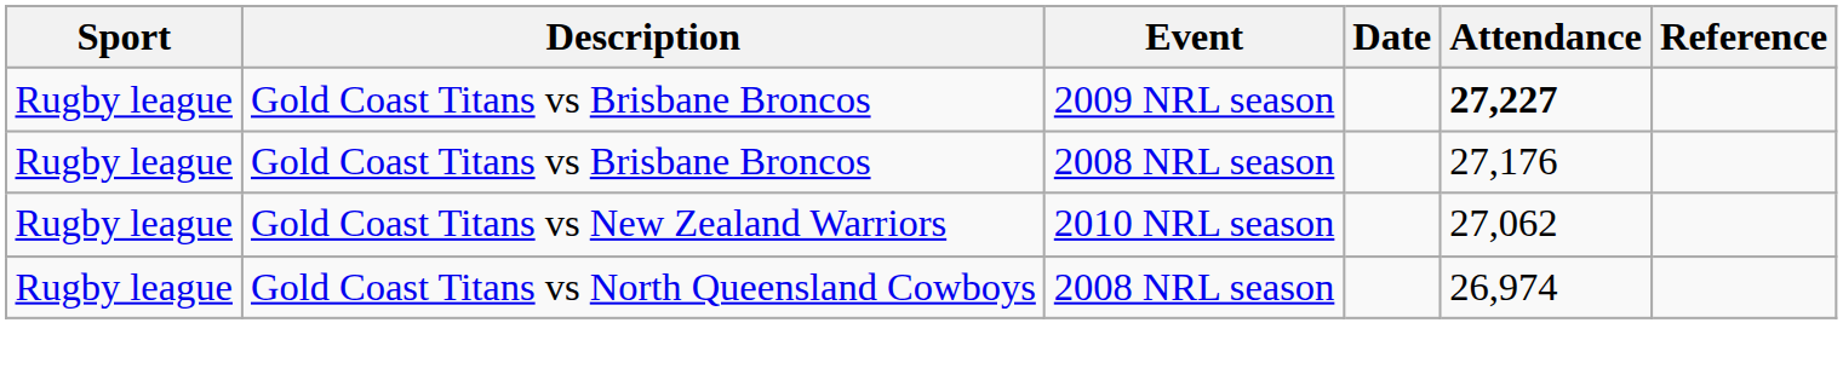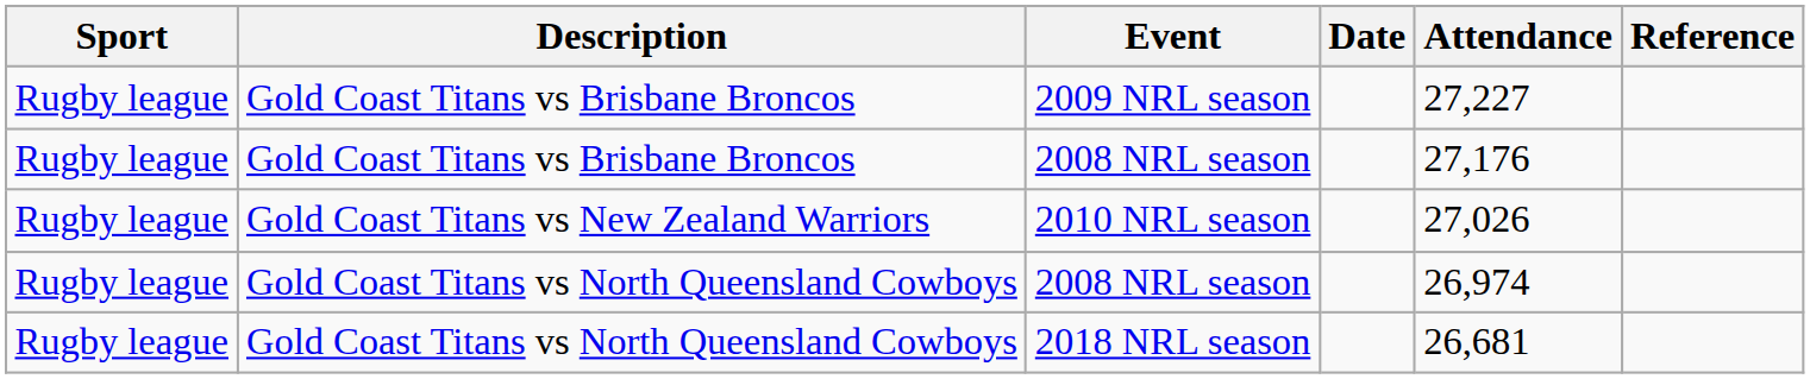2009 NRL season | Attendance: bold -> normal
2010 NRL season | Attendance: 27,062 -> 27,026
+ row: Rugby league | Gold Coast Titans vs North Queensland Cowboys | 2018 NRL season | 26,681
